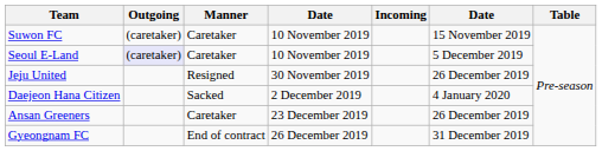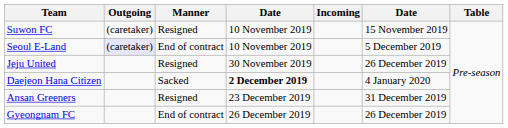Suwon FC | Manner: Caretaker -> Resigned
Seoul E-Land | Manner: Caretaker -> End of contract
Daejeon Hana Citizen | column 4: normal -> bold
Ansan Greeners | Manner: Caretaker -> Resigned
Ansan Greeners | column 6: 26 December 2019 -> 31 December 2019
Gyeongnam FC | column 6: 31 December 2019 -> 26 December 2019
